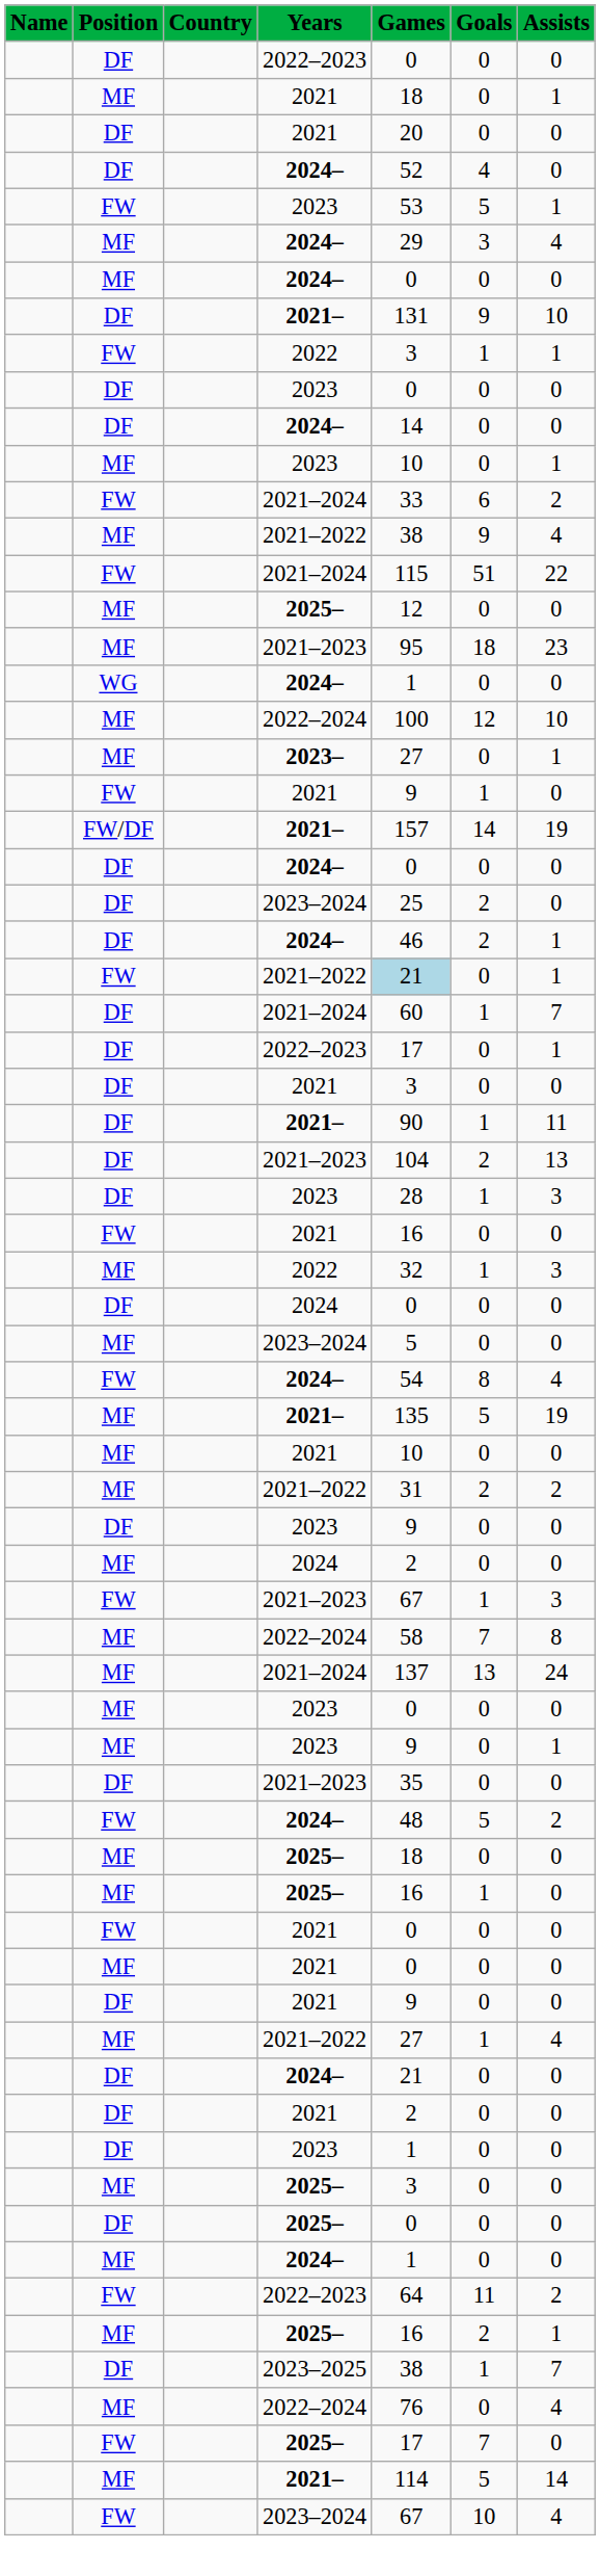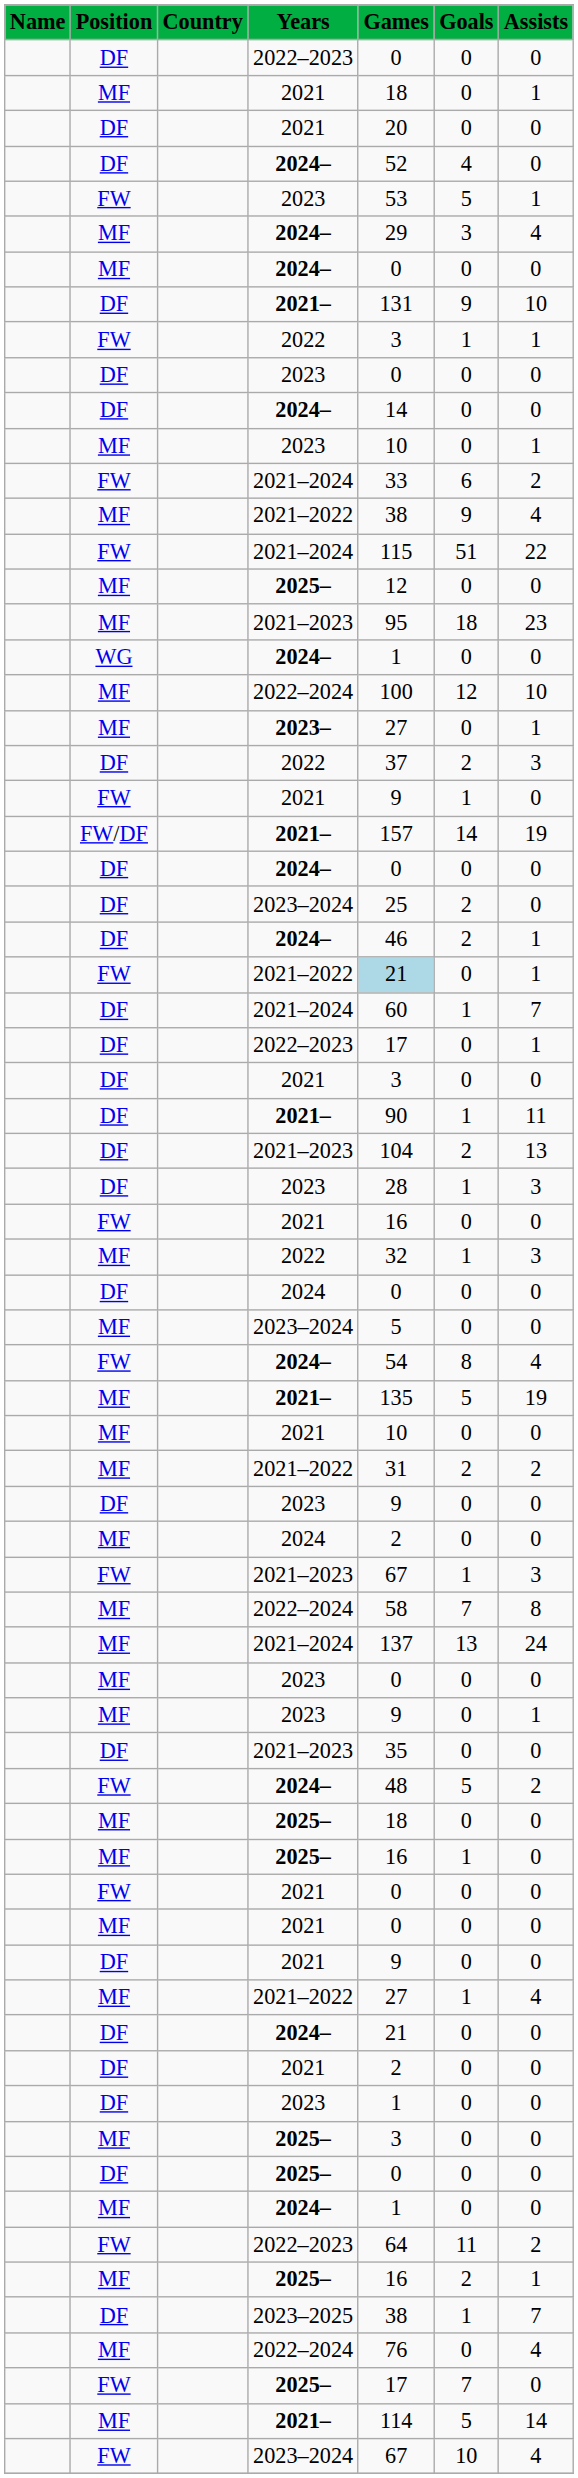+ row: DF | 2022 | 37 | 2 | 3
